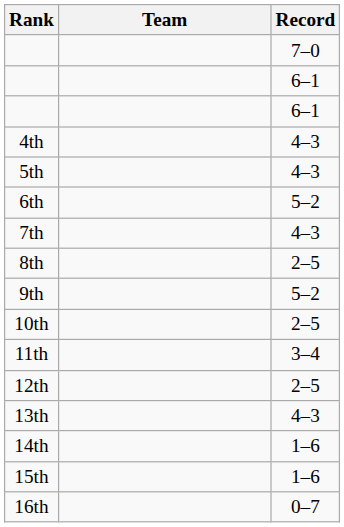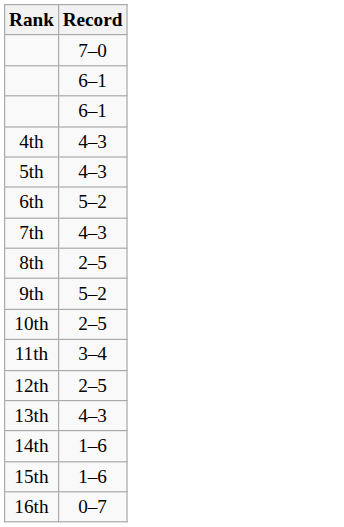- column: Team
